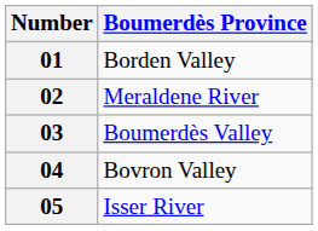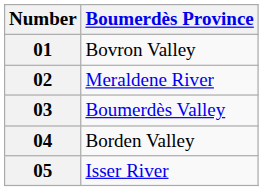01 | Boumerdès Province: Borden Valley -> Bovron Valley
04 | Boumerdès Province: Bovron Valley -> Borden Valley
